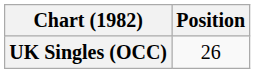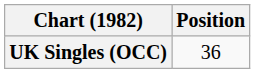UK Singles (OCC) | Position: 26 -> 36
